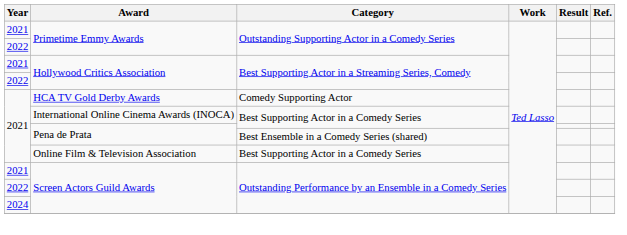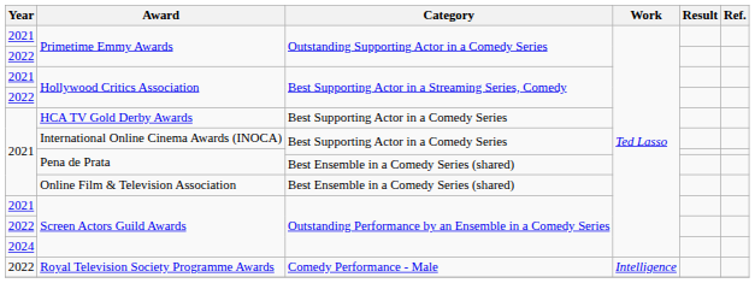HCA TV Gold Derby Awards | Category: Comedy Supporting Actor -> Best Supporting Actor in a Comedy Series
Online Film & Television Association | Category: Best Supporting Actor in a Comedy Series -> Best Ensemble in a Comedy Series (shared)
+ row: 2022 | Royal Television Society Programme Awards | Comedy Performance - Male | Intelligence
